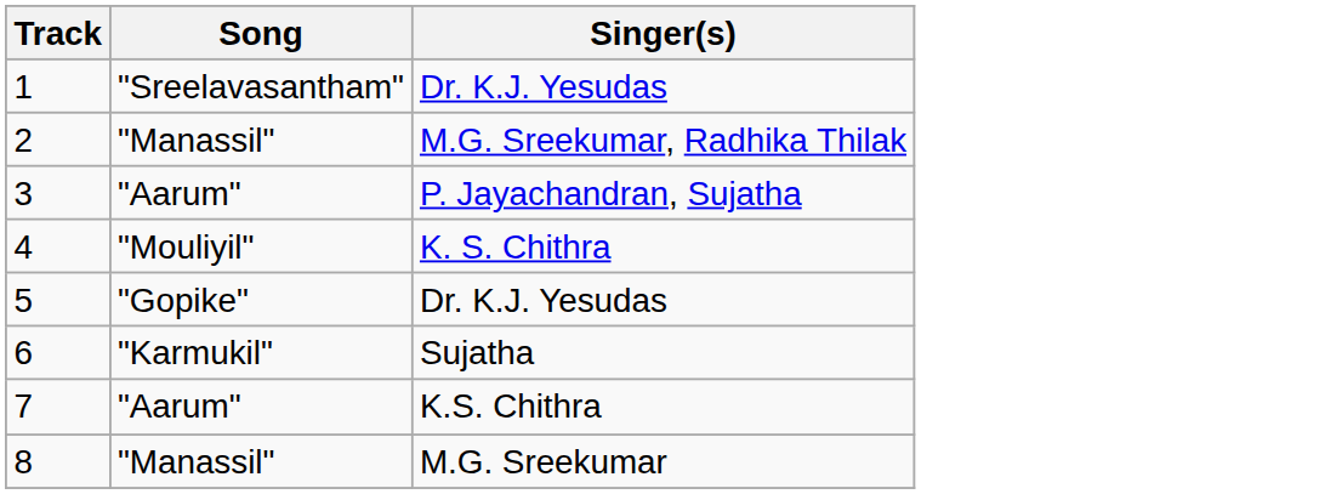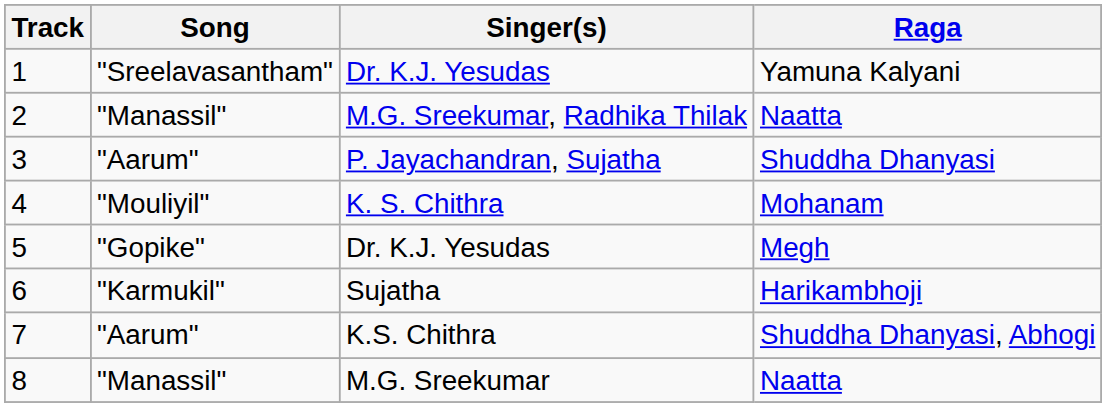+ column: Raga | Yamuna Kalyani | Naatta | Shuddha Dhanyasi | Mohanam | Megh | Harikambhoji | Shuddha Dhanyasi, Abhogi | Naatta
